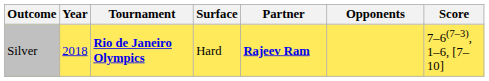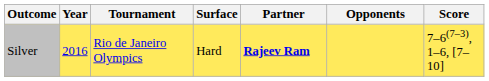Silver | Year: 2018 -> 2016
Silver | Tournament: bold -> normal
